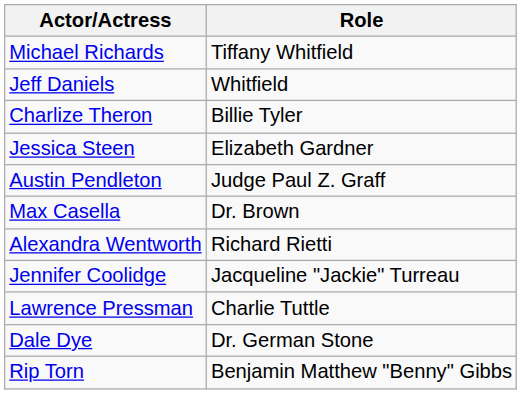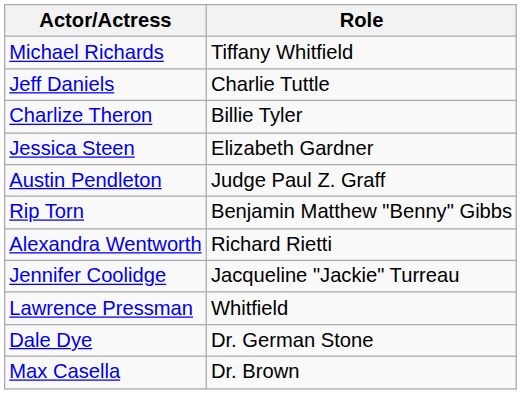Jeff Daniels | Role: Whitfield -> Charlie Tuttle
rows swapped: Rip Torn <-> Max Casella
Lawrence Pressman | Role: Charlie Tuttle -> Whitfield
